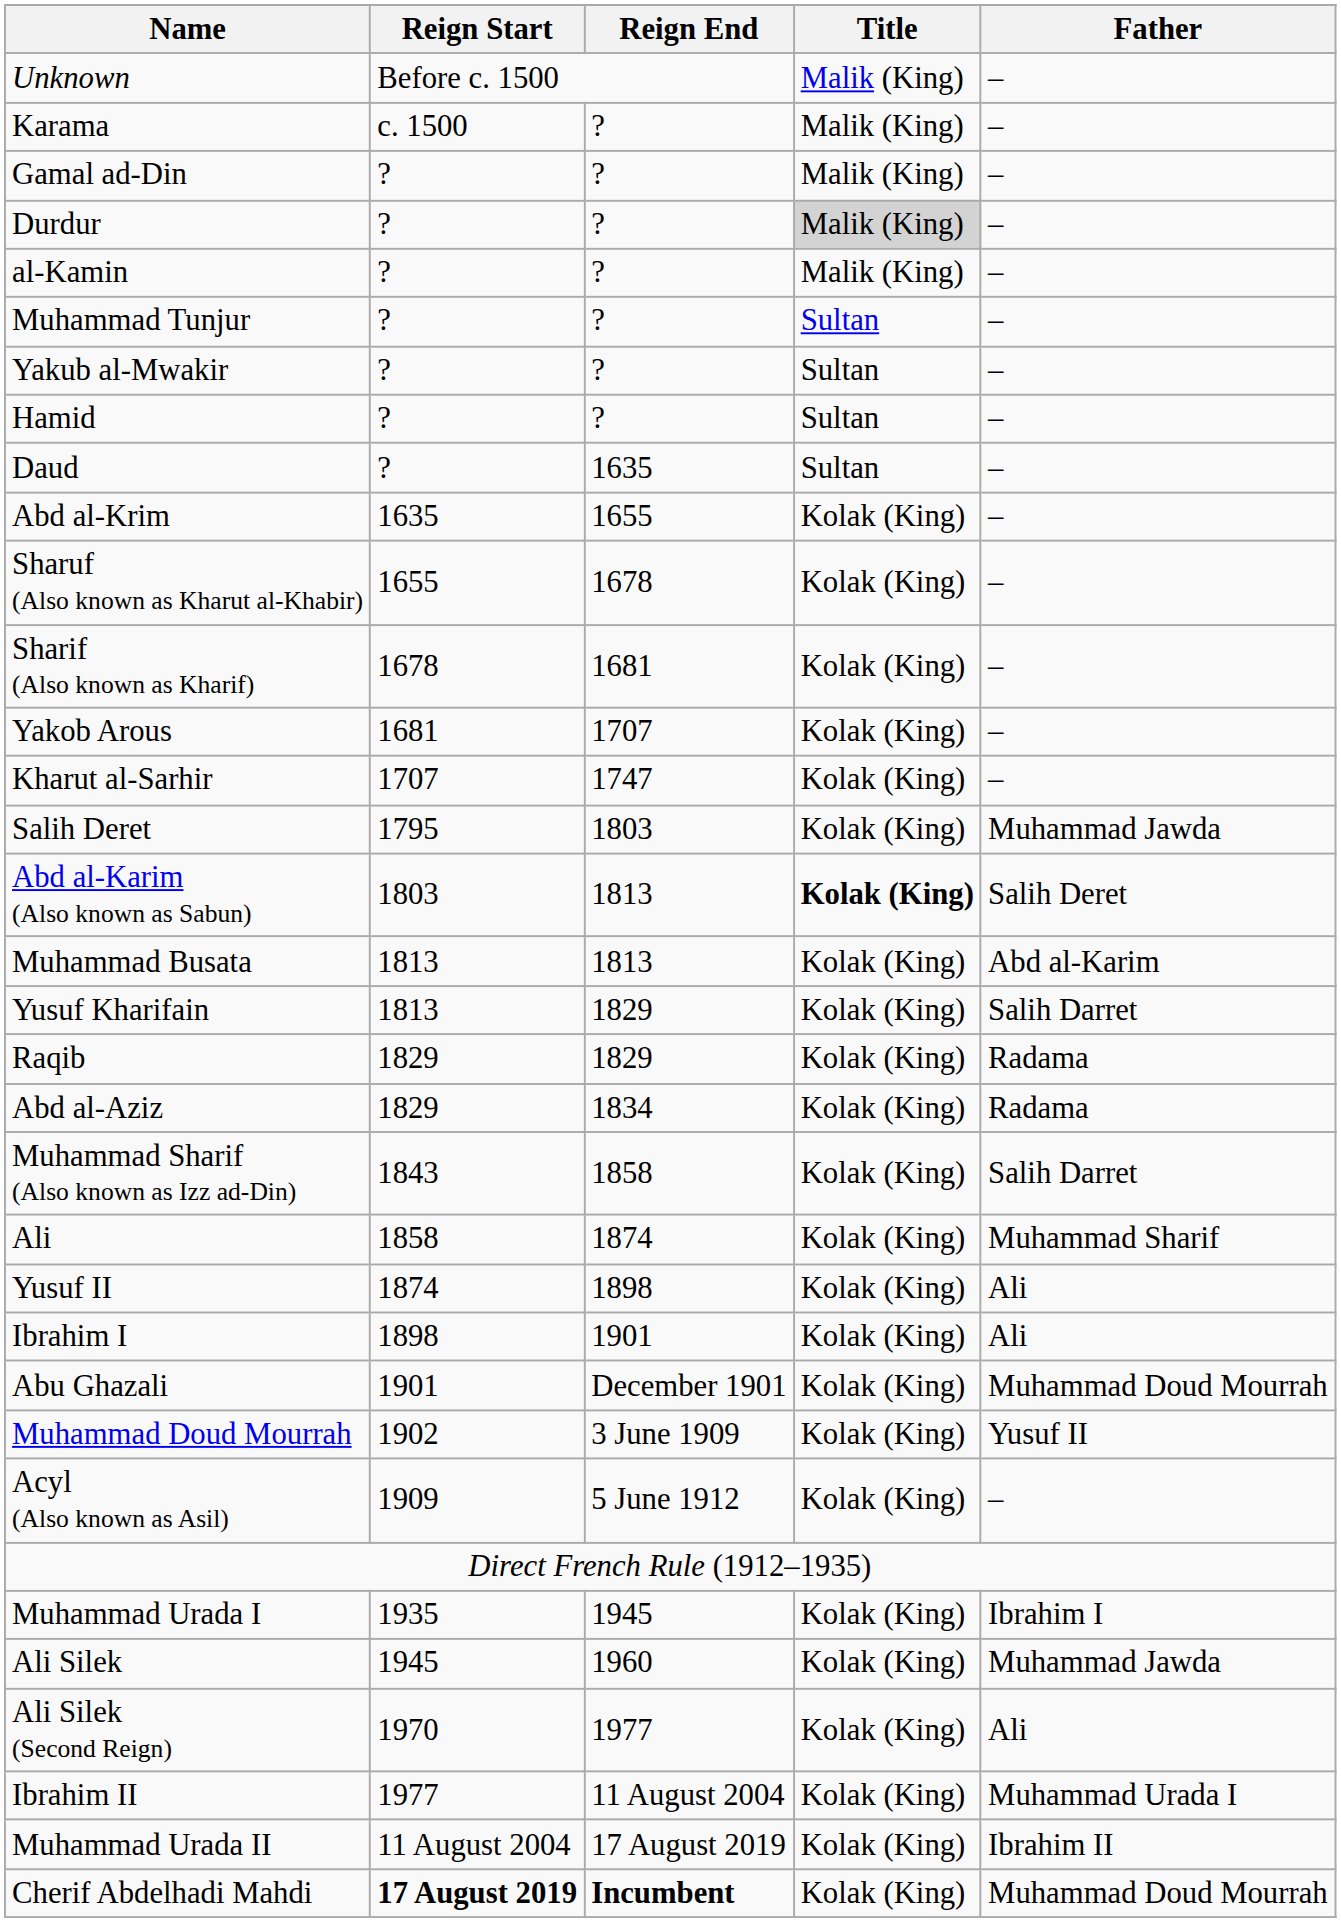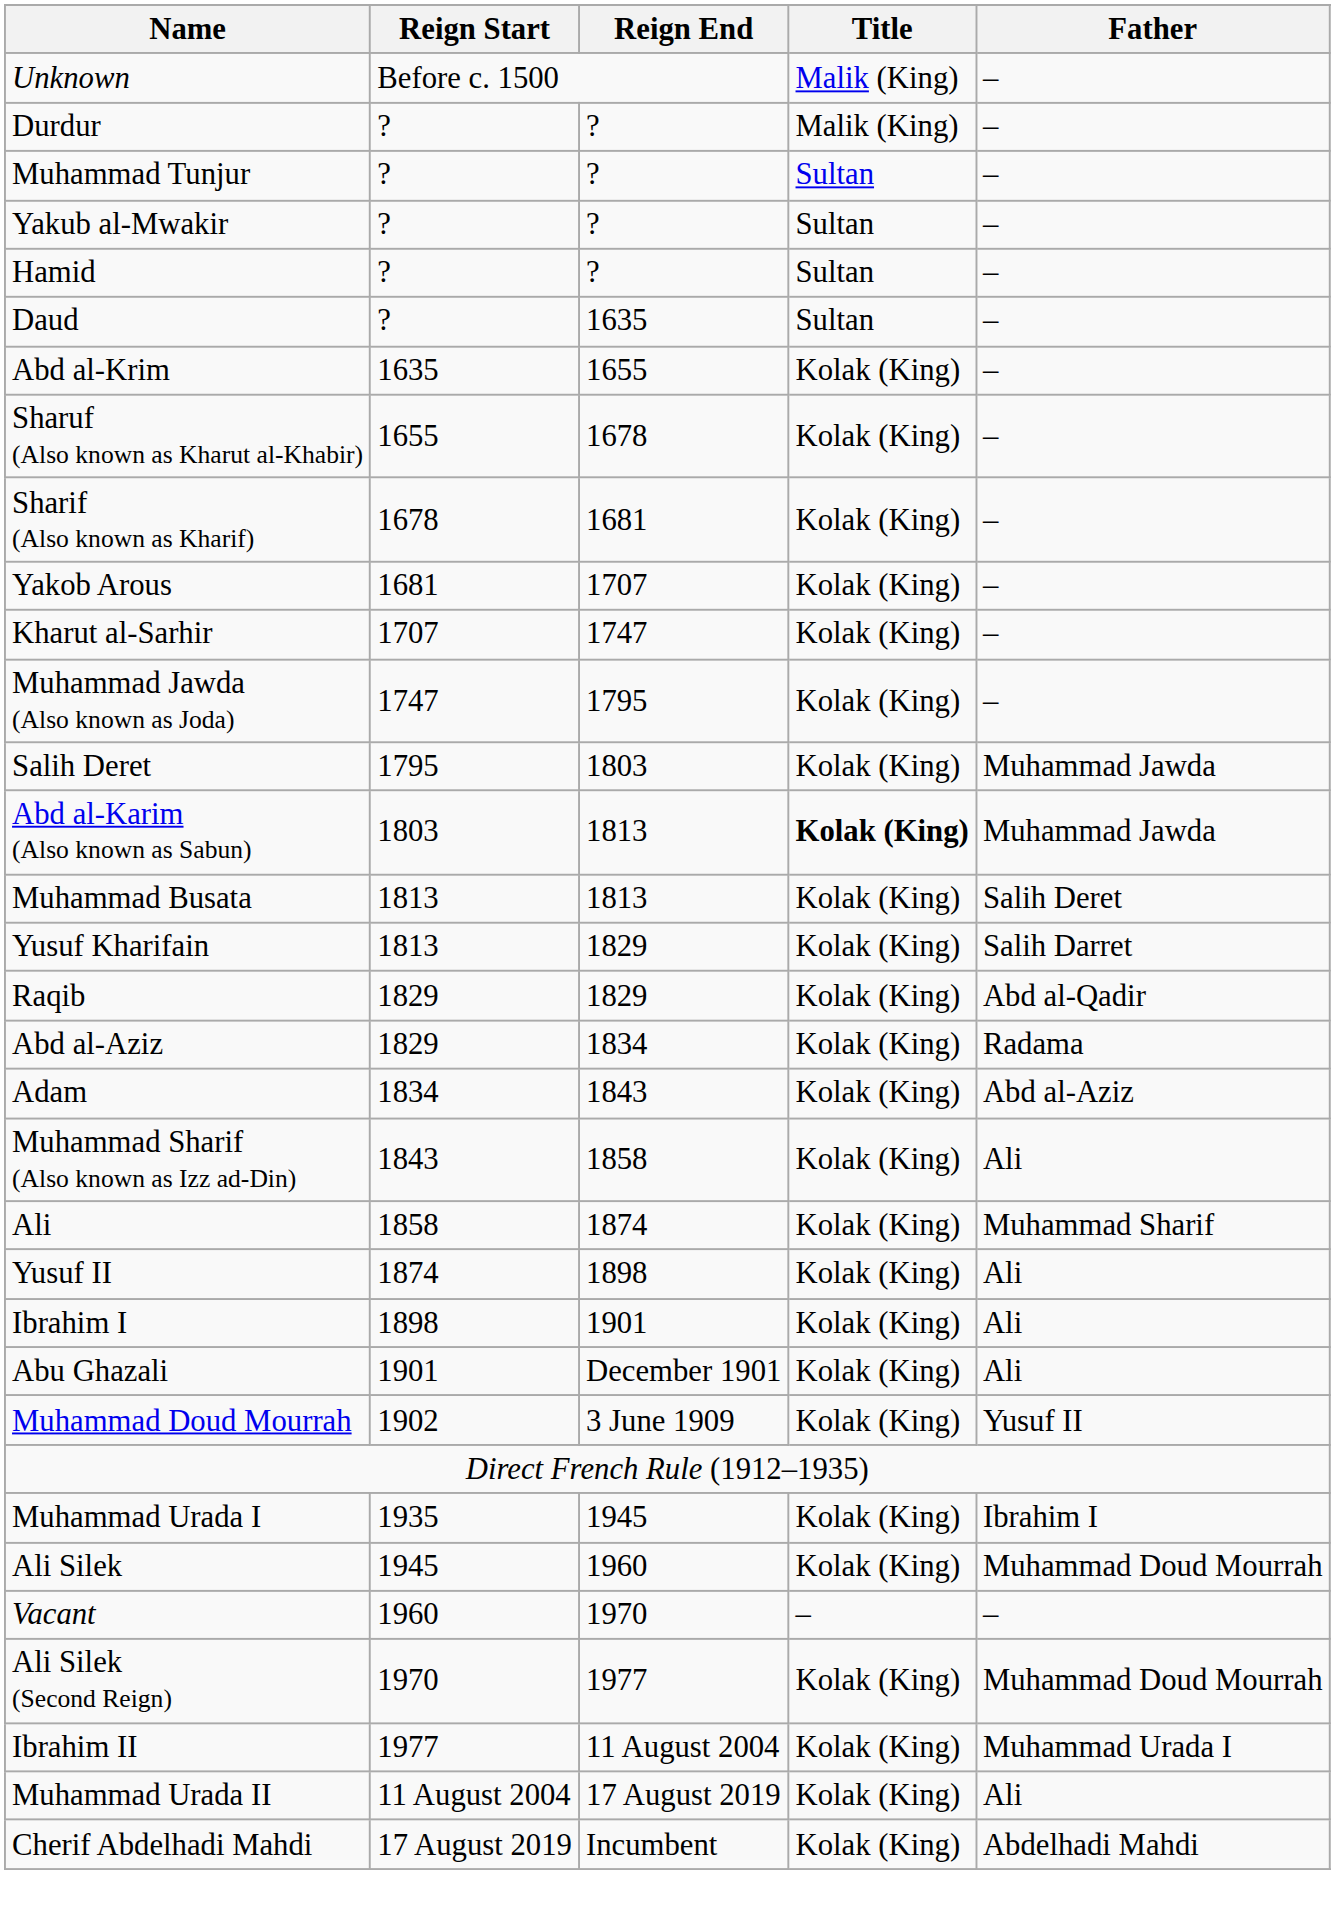- row: Karama | c. 1500 | ? | Malik (King) | –
- row: Gamal ad-Din | ? | ? | Malik (King) | –
Durdur | Title: lightgrey background -> no background
- row: al-Kamin | ? | ? | Malik (King) | –
+ row: Muhammad Jawda (Also known as Joda) | 1747 | 1795 | Kolak (King) | –
Abd al-Karim (Also known as Sabun) | Father: Salih Deret -> Muhammad Jawda
Muhammad Busata | Father: Abd al-Karim -> Salih Deret
Raqib | Father: Radama -> Abd al-Qadir
+ row: Adam | 1834 | 1843 | Kolak (King) | Abd al-Aziz
Muhammad Sharif (Also known as Izz ad-Din) | Father: Salih Darret -> Ali
Abu Ghazali | Father: Muhammad Doud Mourrah -> Ali
- row: Acyl (Also known as Asil) | 1909 | 5 June 1912 | Kolak (King) | –
Ali Silek | Father: Muhammad Jawda -> Muhammad Doud Mourrah
+ row: Vacant | 1960 | 1970 | – | –
Ali Silek (Second Reign) | Father: Ali -> Muhammad Doud Mourrah
Muhammad Urada II | Father: Ibrahim II -> Ali
Cherif Abdelhadi Mahdi | Reign Start: bold -> normal
Cherif Abdelhadi Mahdi | Reign End: bold -> normal
Cherif Abdelhadi Mahdi | Father: Muhammad Doud Mourrah -> Abdelhadi Mahdi
